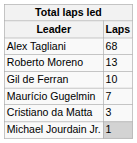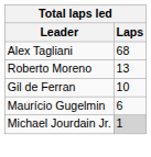Maurício Gugelmin | Laps: 7 -> 6
- row: Cristiano da Matta | 3
